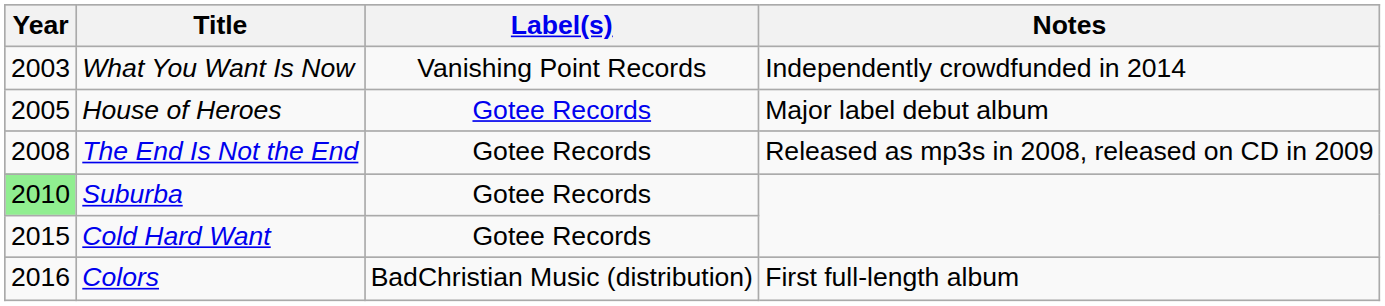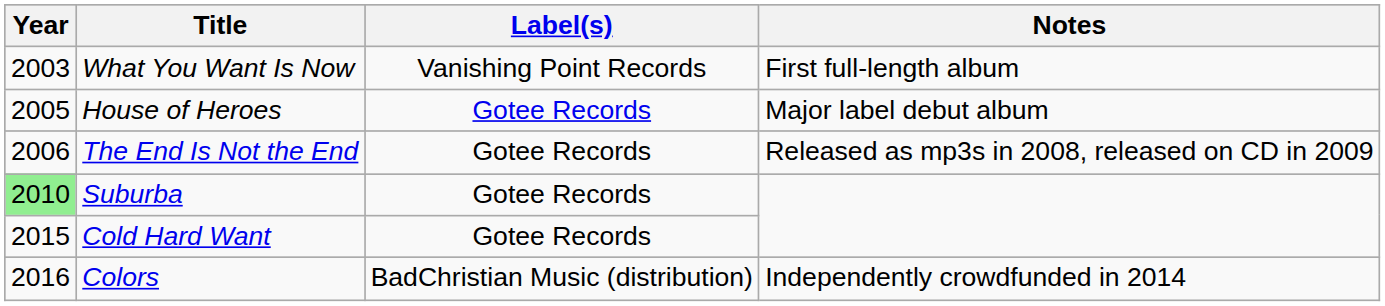What You Want Is Now | Notes: Independently crowdfunded in 2014 -> First full-length album
The End Is Not the End | Year: 2008 -> 2006
Colors | Notes: First full-length album -> Independently crowdfunded in 2014
